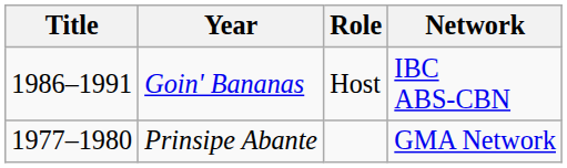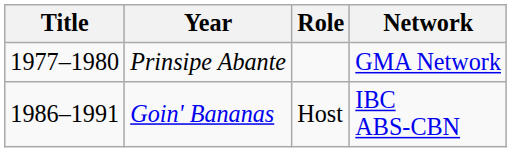rows swapped: Prinsipe Abante <-> Goin' Bananas
